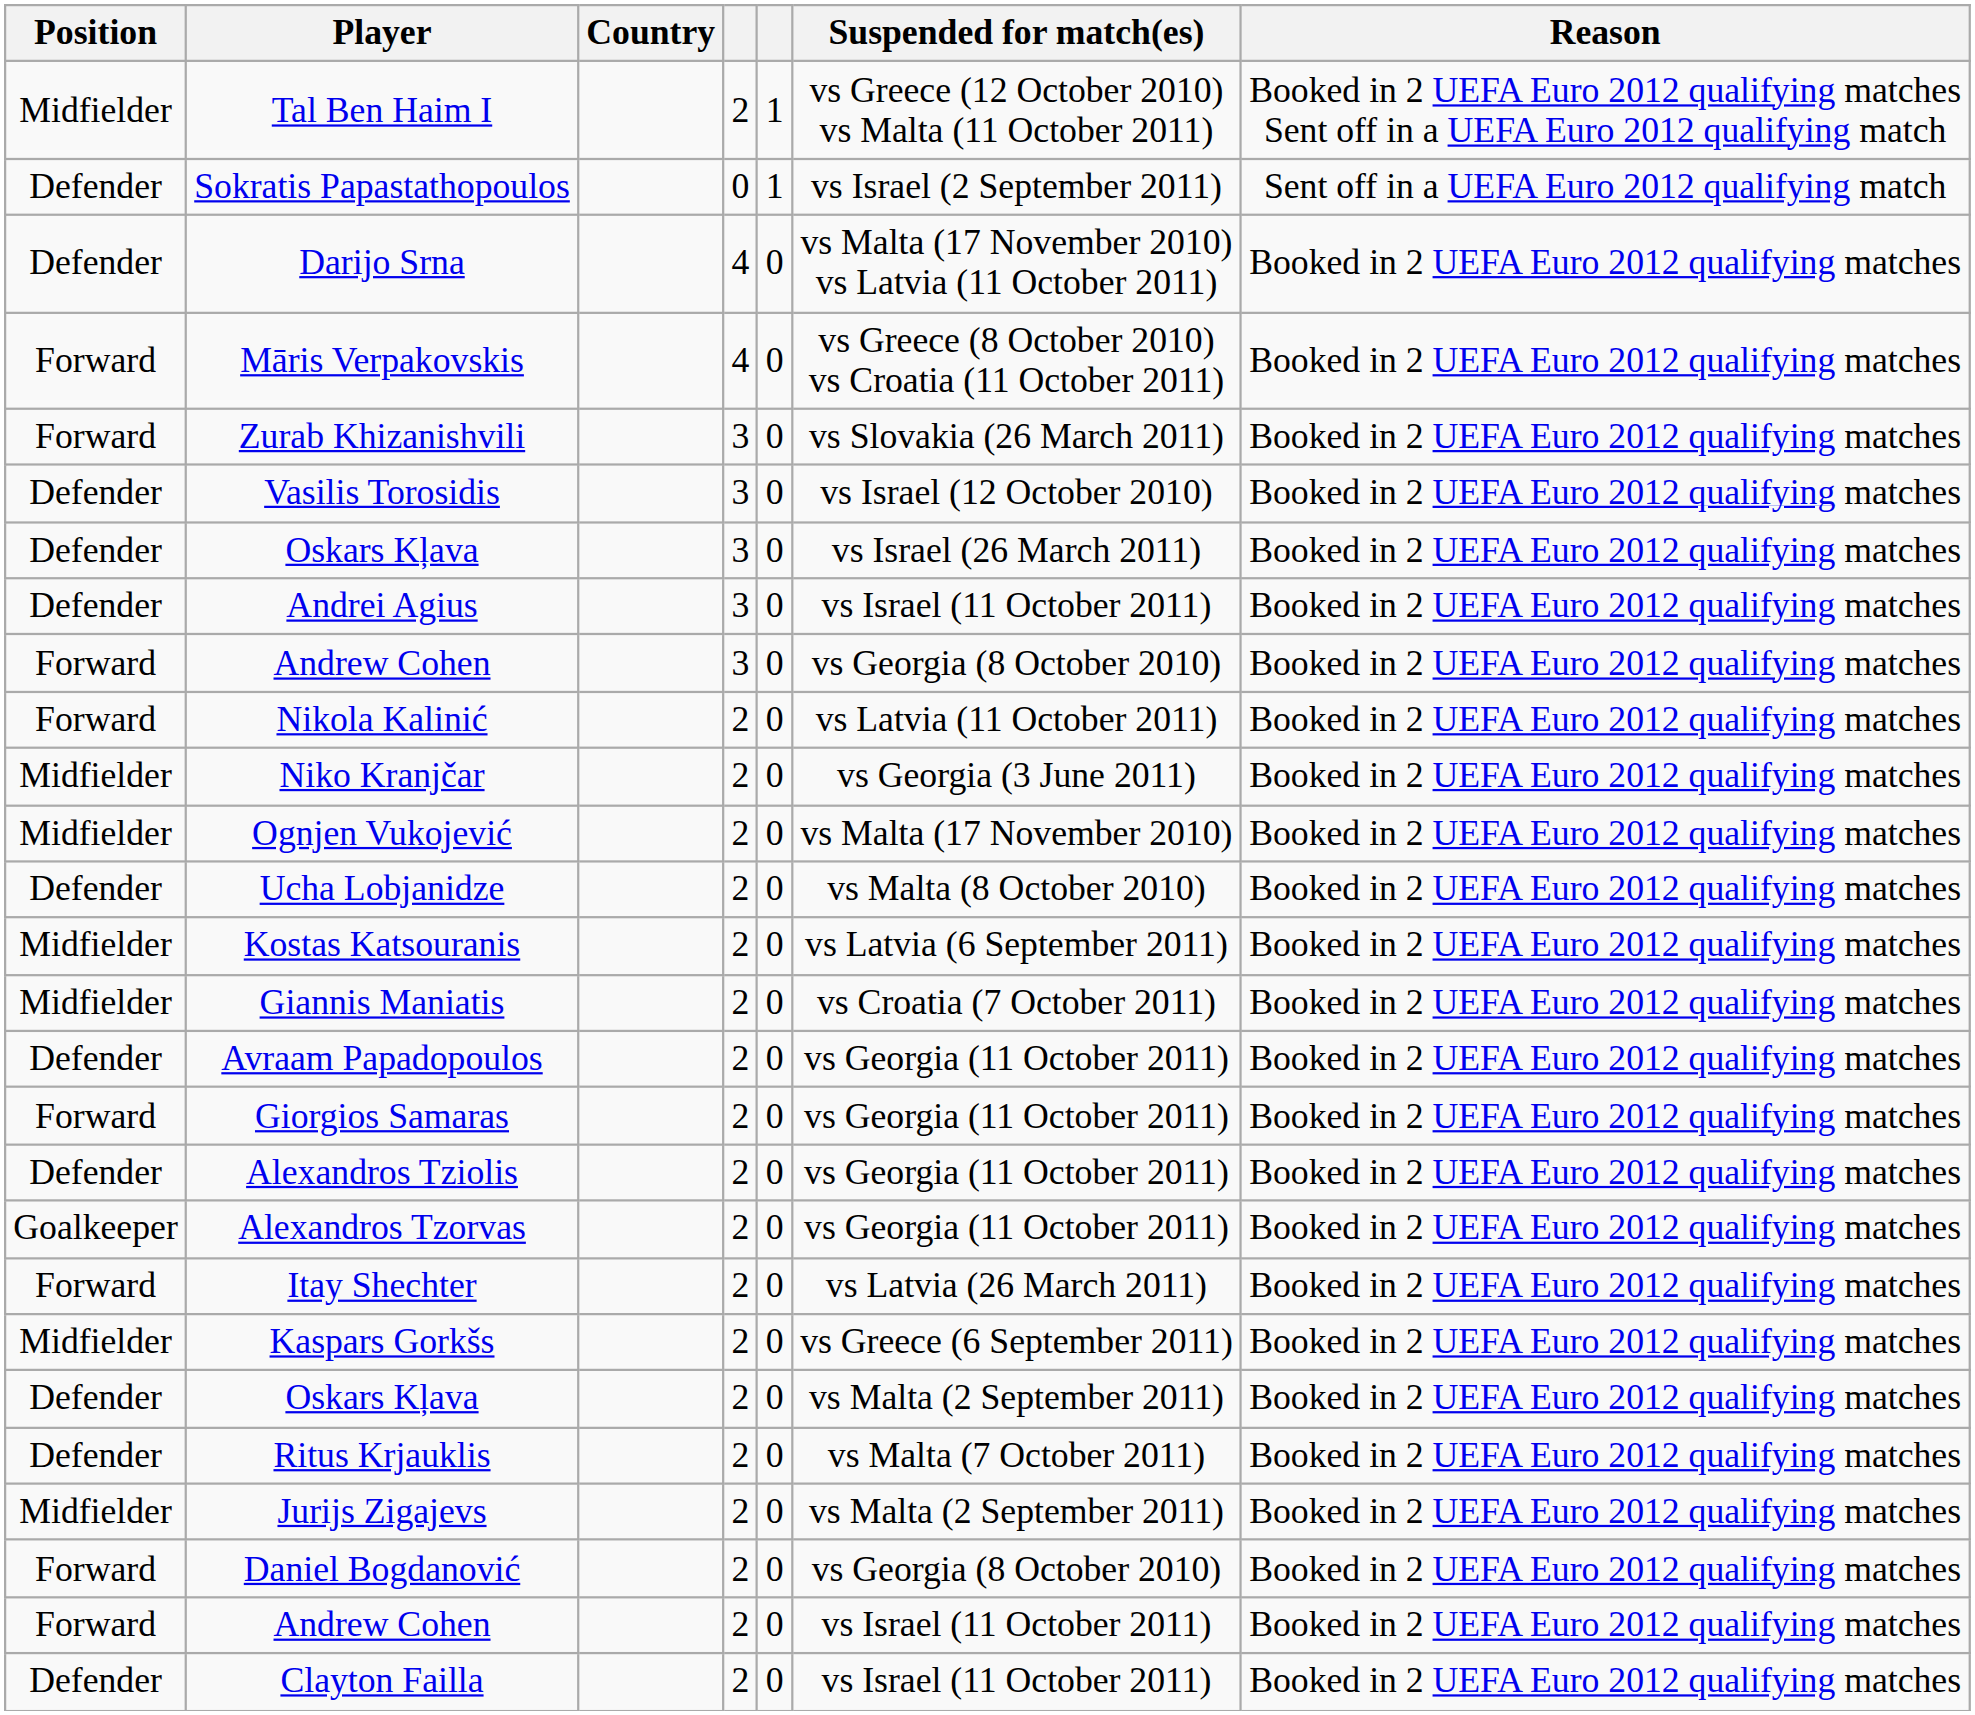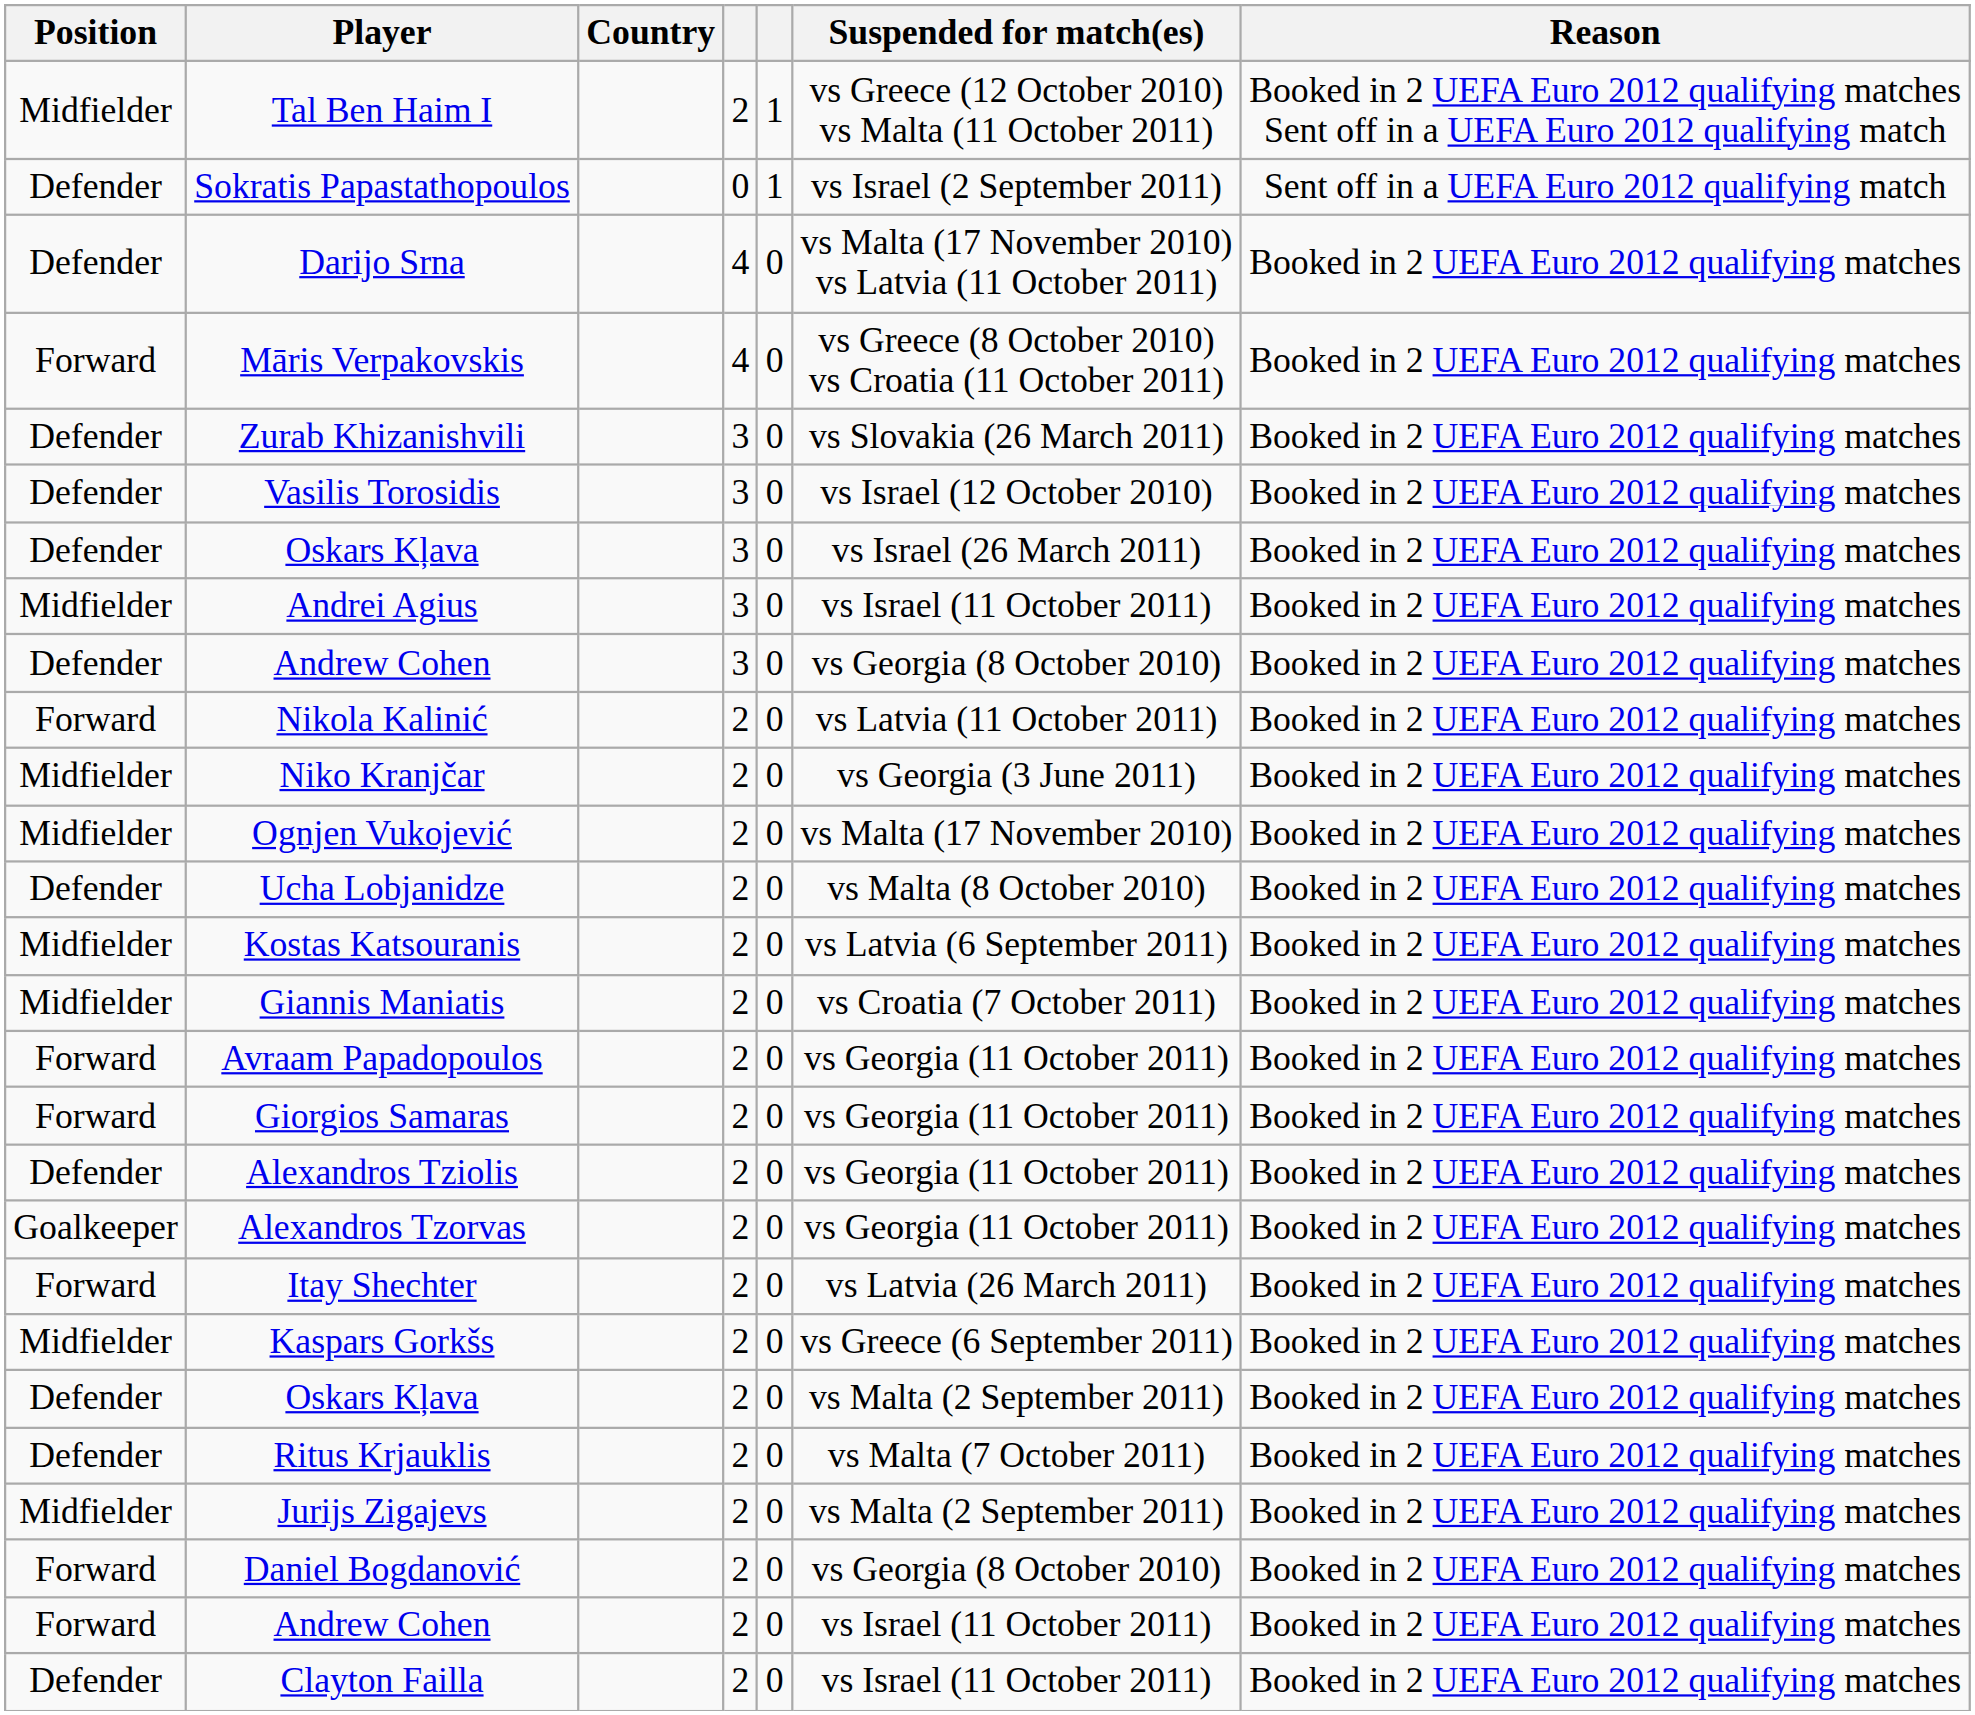Zurab Khizanishvili | Position: Forward -> Defender
Andrei Agius | Position: Defender -> Midfielder
Andrew Cohen / 3 | Position: Forward -> Defender
Avraam Papadopoulos | Position: Defender -> Forward
